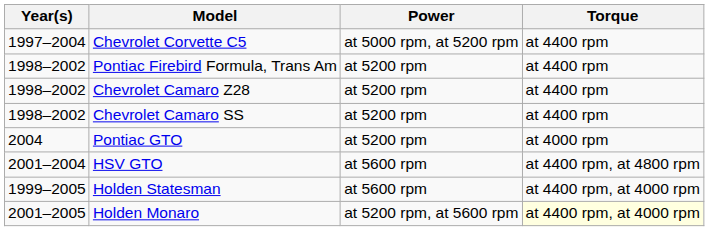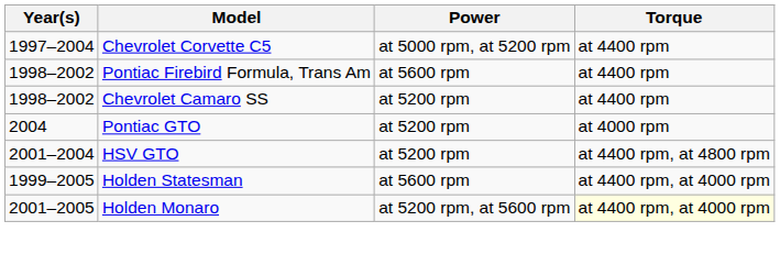Pontiac Firebird Formula, Trans Am | Power: at 5200 rpm -> at 5600 rpm
- row: 1998–2002 | Chevrolet Camaro Z28 | at 5200 rpm | at 4400 rpm
HSV GTO | Power: at 5600 rpm -> at 5200 rpm
